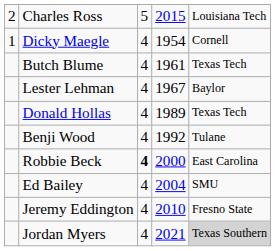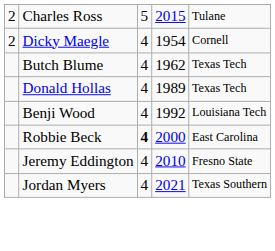Charles Ross | column 5: Louisiana Tech -> Tulane
Dicky Maegle | column 1: 1 -> 2
Butch Blume | column 4: 1961 -> 1962
- row: Lester Lehman | 4 | 1967 | Baylor
Benji Wood | column 5: Tulane -> Louisiana Tech
- row: Ed Bailey | 4 | 2004 | SMU
Jordan Myers | column 5: lightgrey background -> no background
